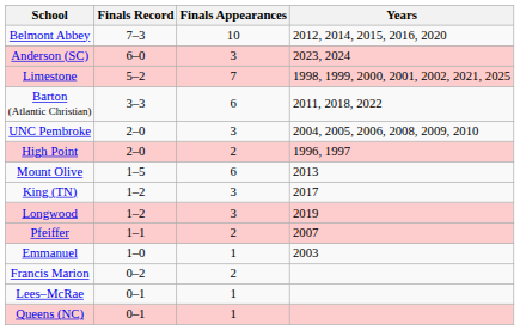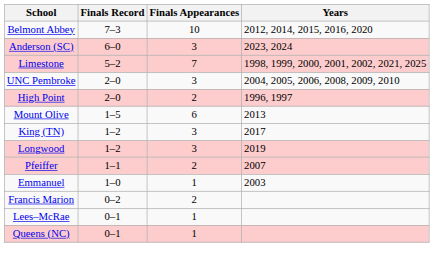- row: Barton (Atlantic Christian) | 3–3 | 6 | 2011, 2018, 2022
